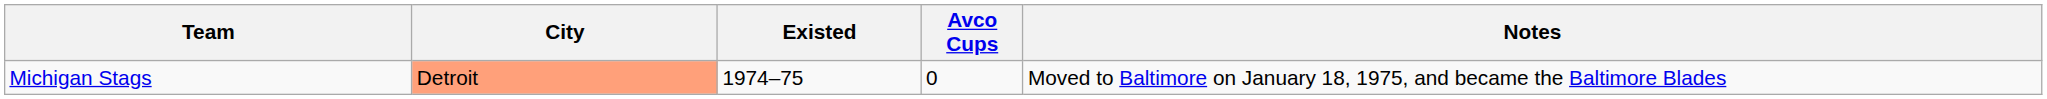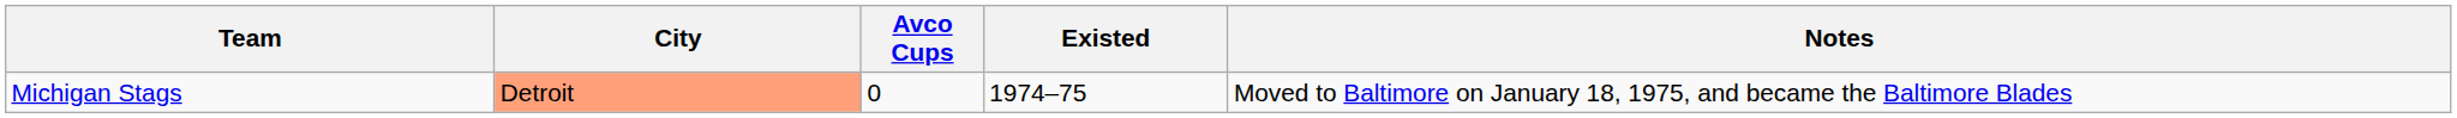columns swapped: Existed <-> Avco Cups
